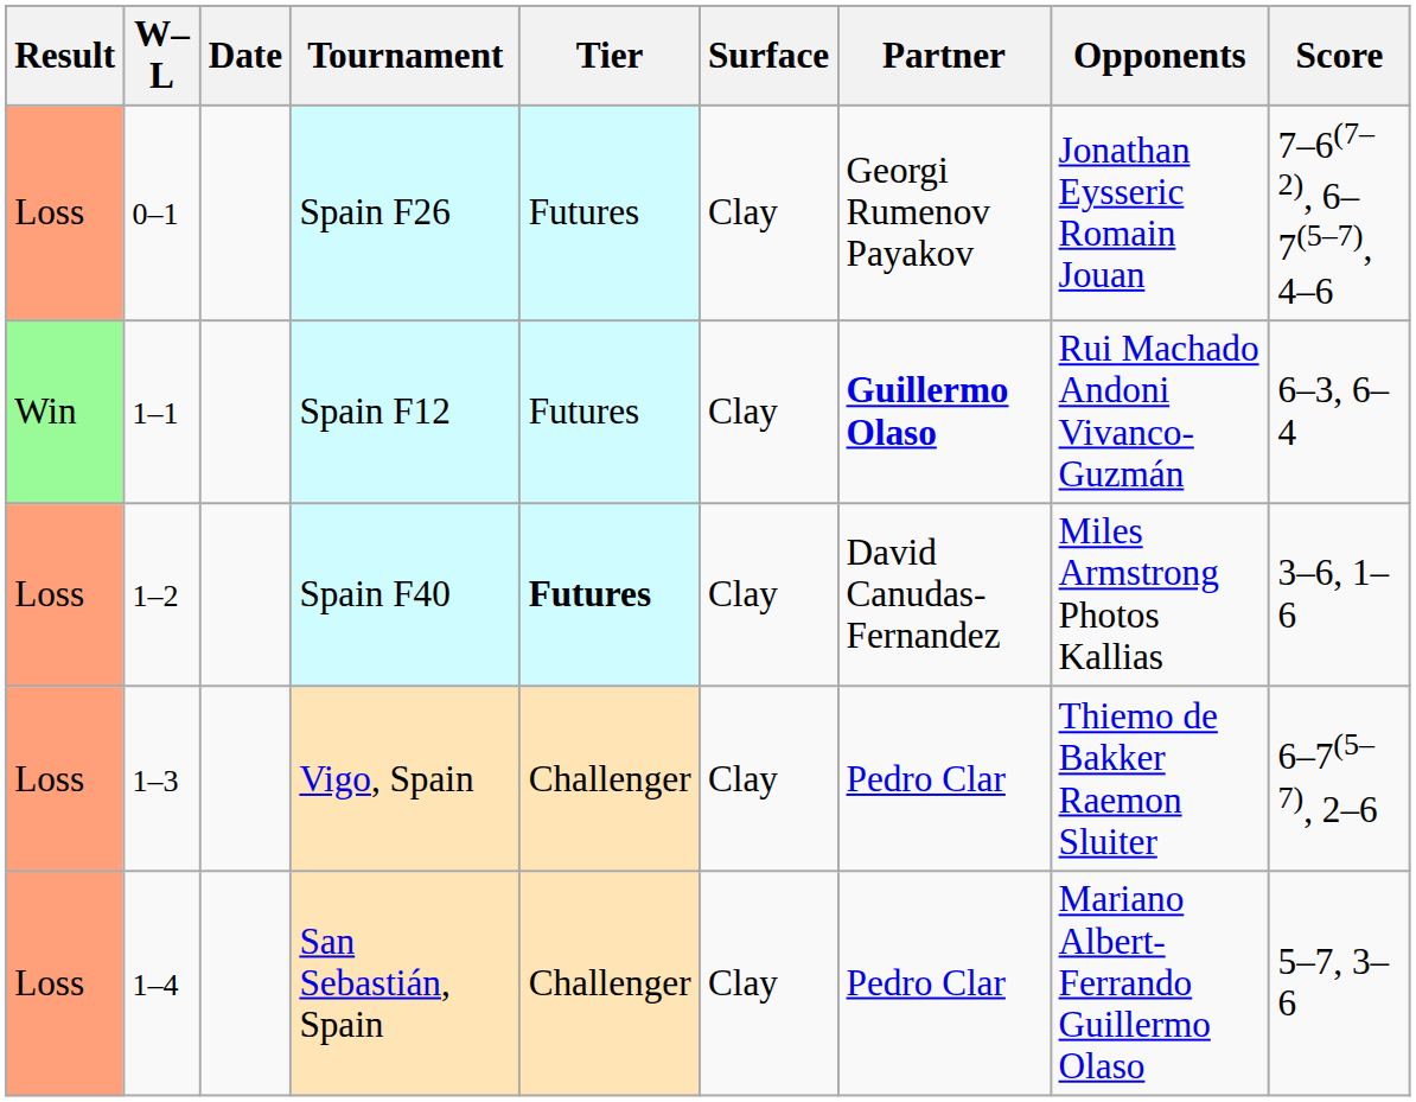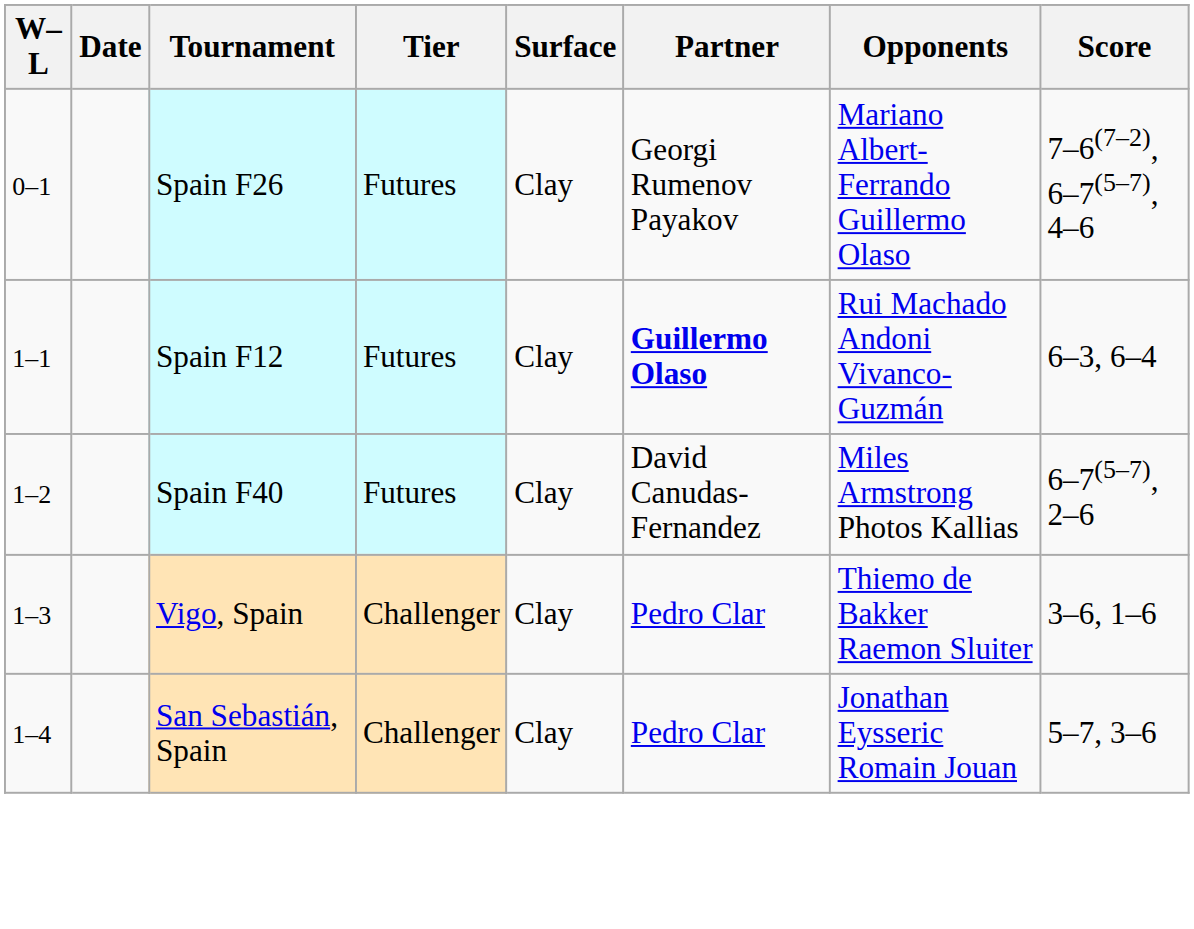- column: Result | Loss | Win | Loss | Loss | Loss
Spain F26 | Opponents: Jonathan Eysseric Romain Jouan -> Mariano Albert-Ferrando Guillermo Olaso
Spain F40 | Tier: bold -> normal
Spain F40 | Score: 3–6, 1–6 -> 6–7(5–7), 2–6
Vigo, Spain | Score: 6–7(5–7), 2–6 -> 3–6, 1–6
San Sebastián, Spain | Opponents: Mariano Albert-Ferrando Guillermo Olaso -> Jonathan Eysseric Romain Jouan
